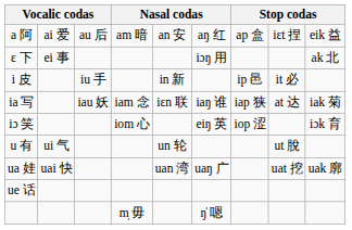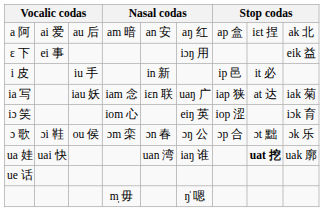a 阿 | column 9: eik 益 -> ak 北
ɛ 下 | column 9: ak 北 -> eik 益
ia 写 | column 6: iaŋ 谁 -> uaŋ 广
+ row: ɔ 歌 | ɔi 鞋 | ou 侯 | ɔm 栾 | ɔn 春 | ɔŋ 公 | ɔp 合 | ɔt 黜 | ɔk 乐
- row: u 有 | ui 气 | un 轮 | ut 脫
ua 娃 | column 6: uaŋ 广 -> iaŋ 谁
ua 娃 | column 8: normal -> bold
